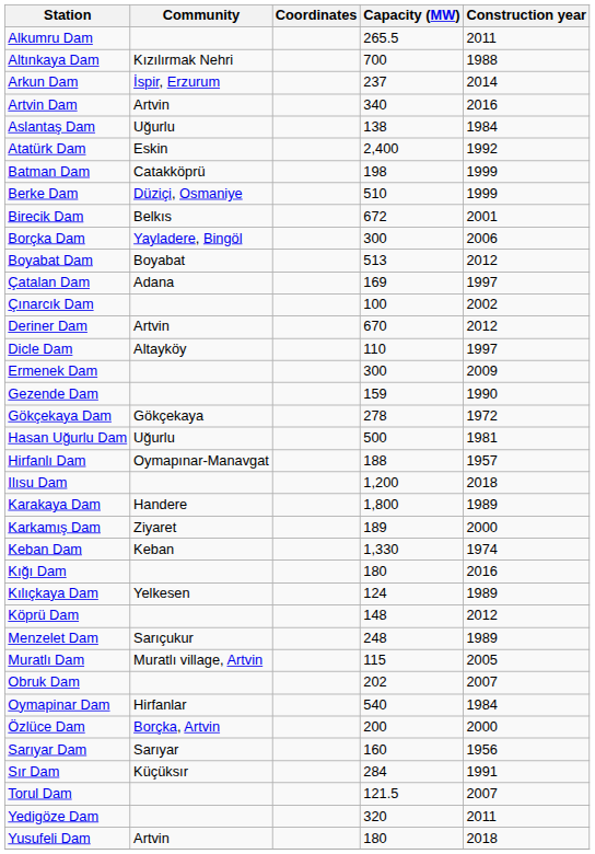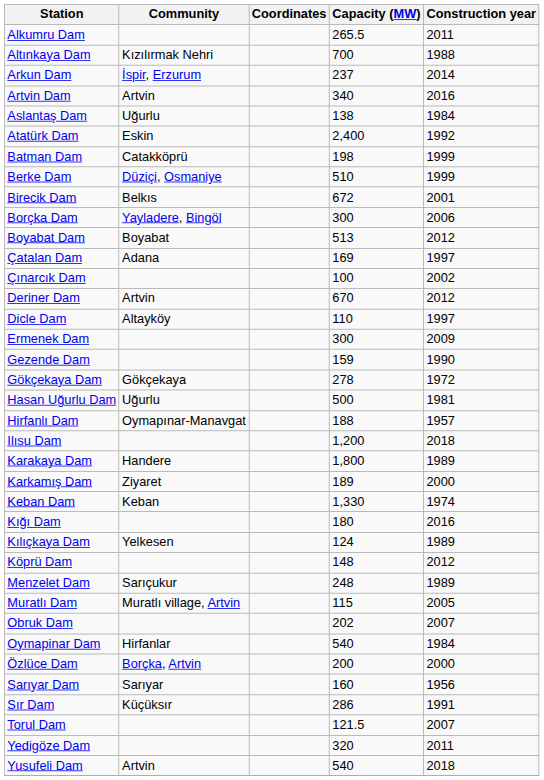Sır Dam | Capacity (MW): 284 -> 286
Yusufeli Dam | Capacity (MW): 180 -> 540
